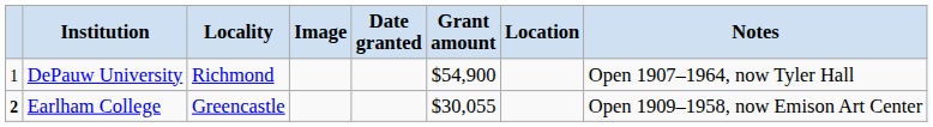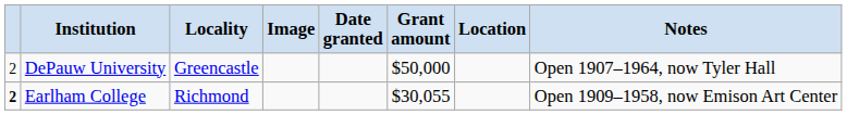DePauw University | column 1: 1 -> 2
DePauw University | Locality: Richmond -> Greencastle
DePauw University | Grant amount: $54,900 -> $50,000
Earlham College | Locality: Greencastle -> Richmond
